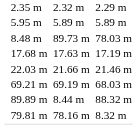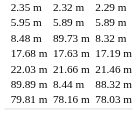8.48 m | column 7: 78.03 m -> 8.32 m
- row: 69.21 m | 69.19 m | 68.03 m
79.81 m | column 7: 8.32 m -> 78.03 m
